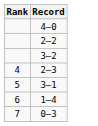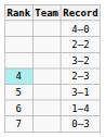+ column: Team
2–3 | Rank: no background -> paleturquoise background
